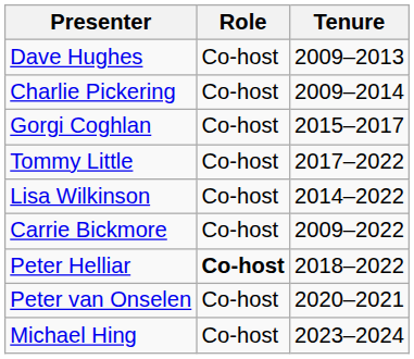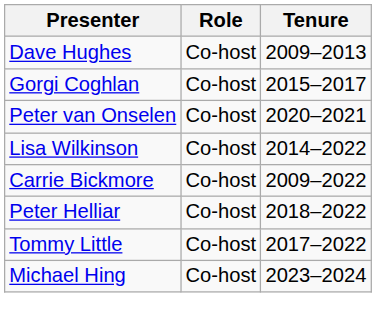- row: Charlie Pickering | Co-host | 2009–2014
rows swapped: Peter van Onselen <-> Tommy Little
Peter Helliar | Role: bold -> normal
